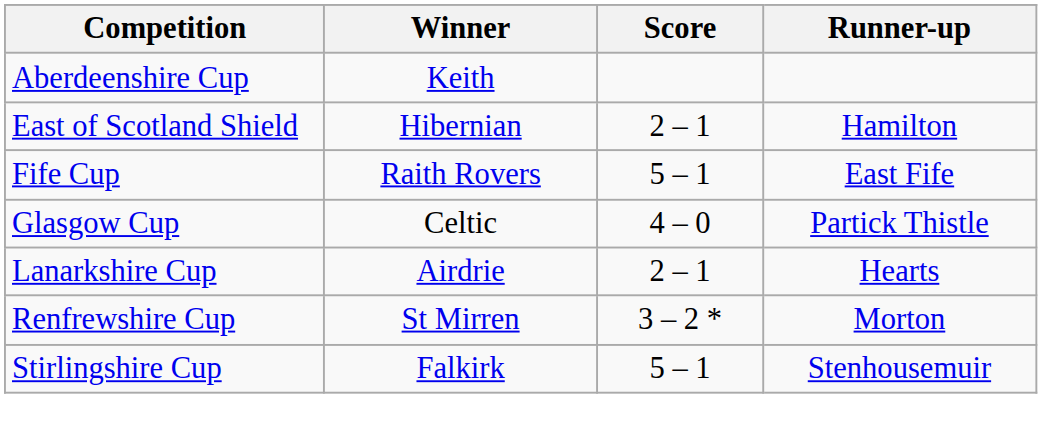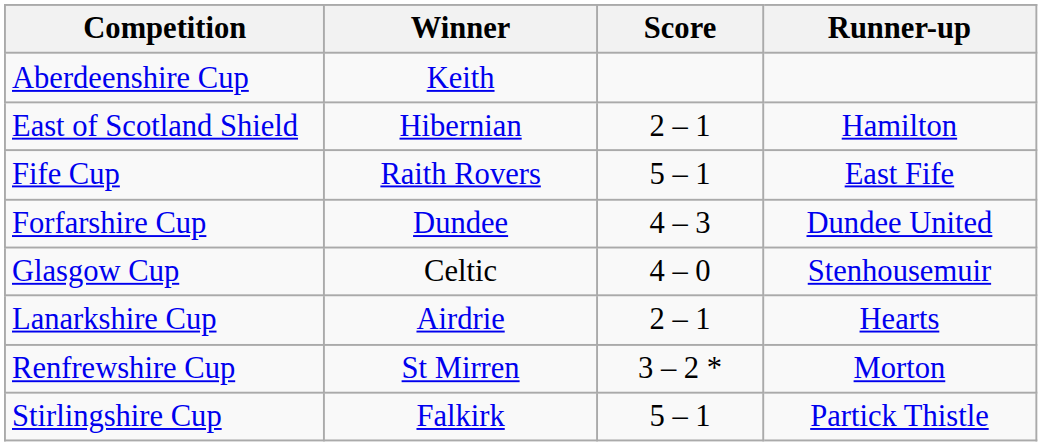+ row: Forfarshire Cup | Dundee | 4 – 3 | Dundee United
Glasgow Cup | Runner-up: Partick Thistle -> Stenhousemuir
Stirlingshire Cup | Runner-up: Stenhousemuir -> Partick Thistle
